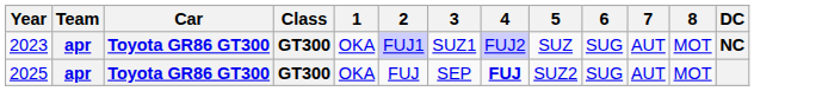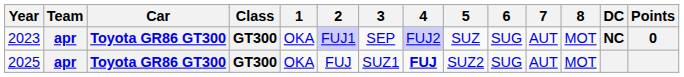+ column: Points | 0
2023 | 3: SUZ1 -> SEP
2025 | 3: SEP -> SUZ1
